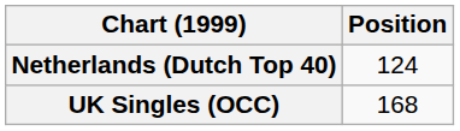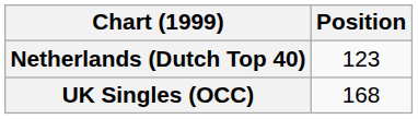Netherlands (Dutch Top 40) | Position: 124 -> 123
